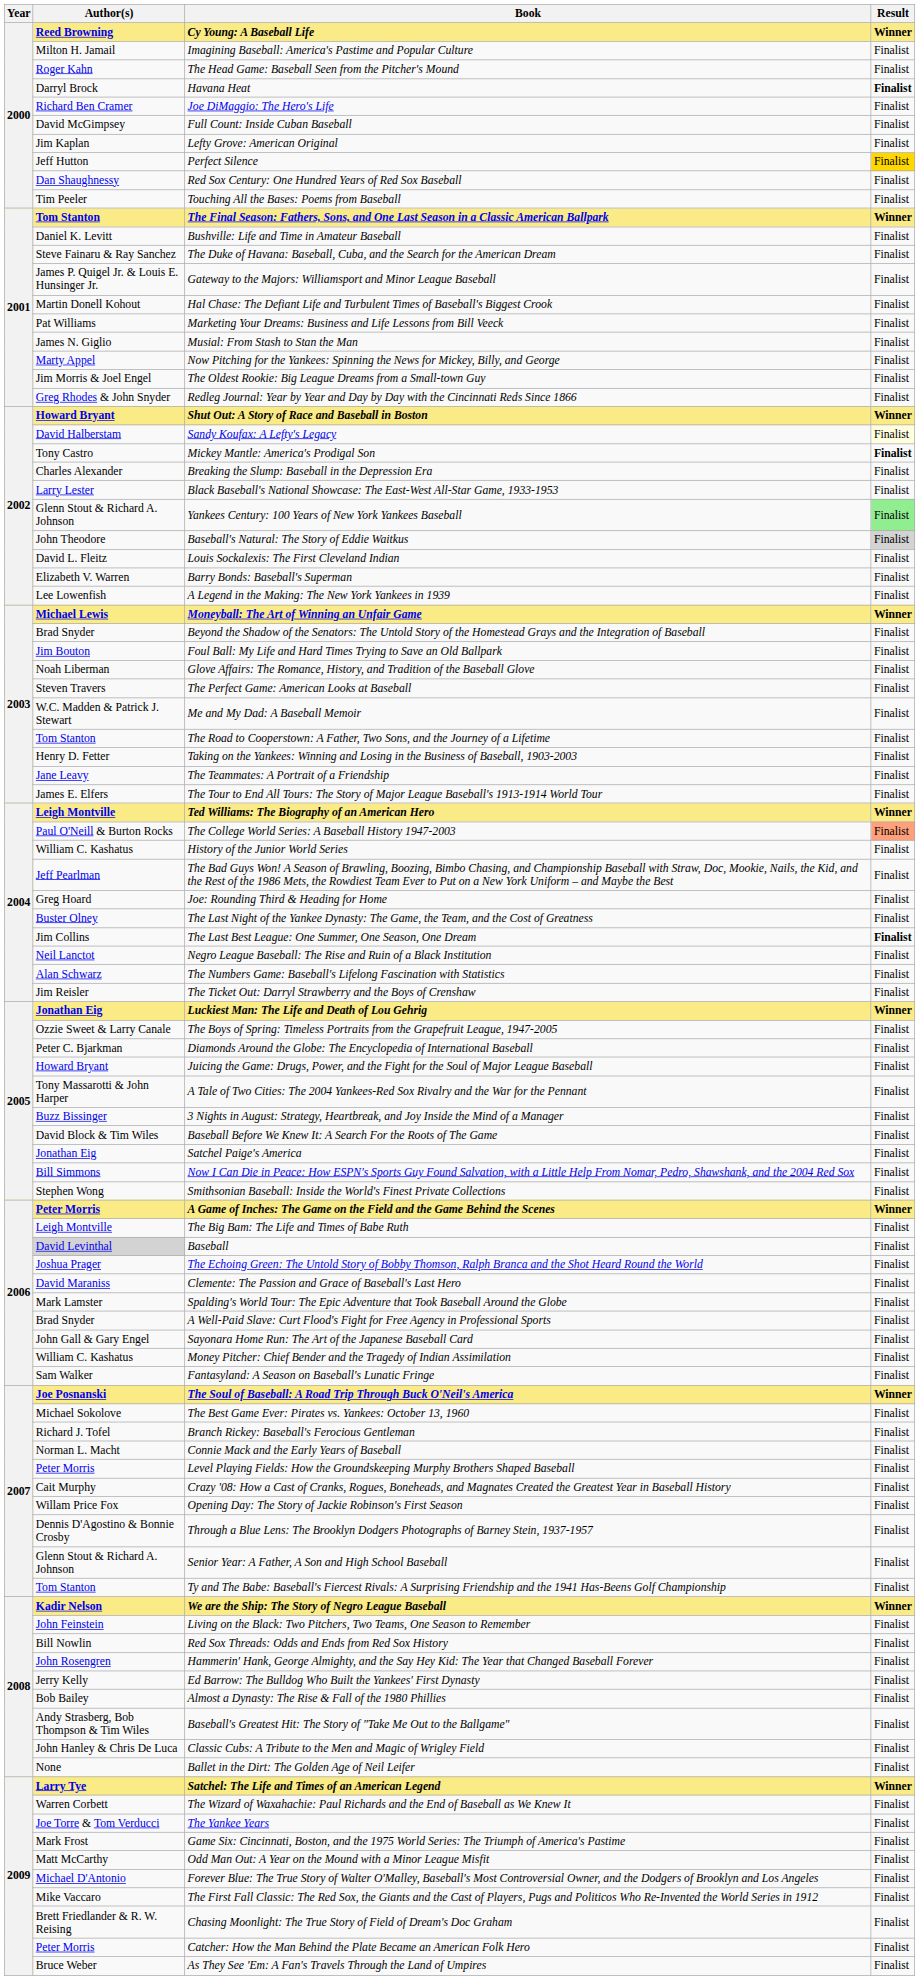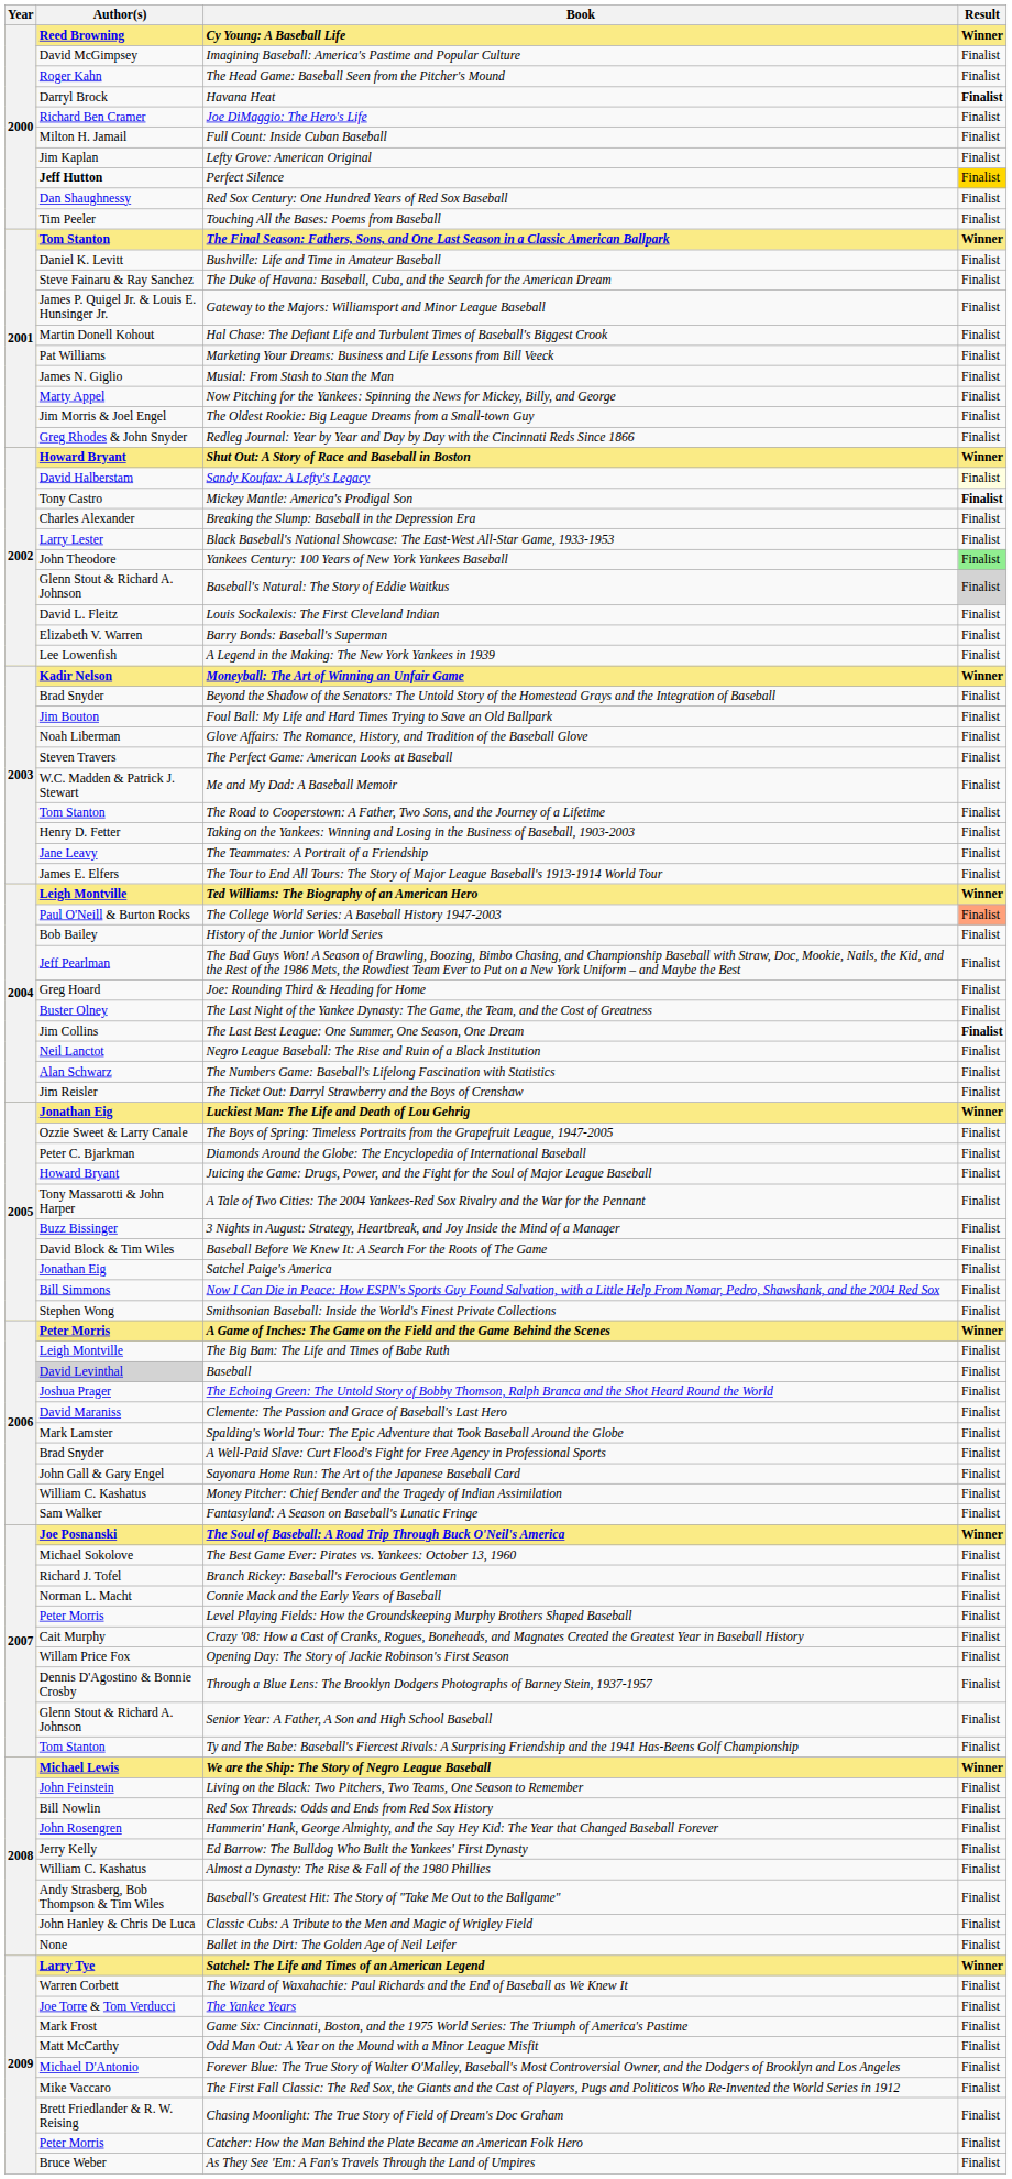Imagining Baseball: America's Pastime and Popular Culture | Author(s): Milton H. Jamail -> David McGimpsey
Full Count: Inside Cuban Baseball | Author(s): David McGimpsey -> Milton H. Jamail
Perfect Silence | Author(s): normal -> bold
Yankees Century: 100 Years of New York Yankees Baseball | Author(s): Glenn Stout & Richard A. Johnson -> John Theodore
Baseball's Natural: The Story of Eddie Waitkus | Author(s): John Theodore -> Glenn Stout & Richard A. Johnson
Moneyball: The Art of Winning an Unfair Game | Author(s): Michael Lewis -> Kadir Nelson
History of the Junior World Series | Author(s): William C. Kashatus -> Bob Bailey
We are the Ship: The Story of Negro League Baseball | Author(s): Kadir Nelson -> Michael Lewis
Almost a Dynasty: The Rise & Fall of the 1980 Phillies | Author(s): Bob Bailey -> William C. Kashatus
